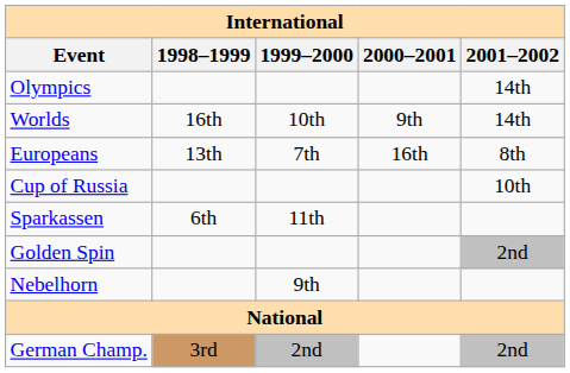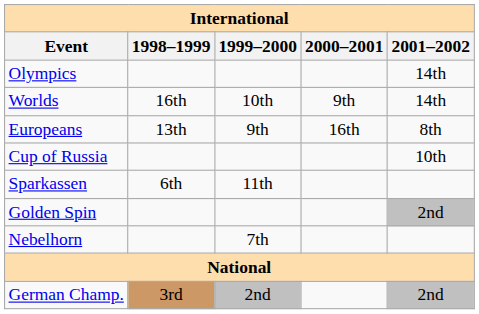Europeans | 1999–2000: 7th -> 9th
Nebelhorn | 1999–2000: 9th -> 7th
